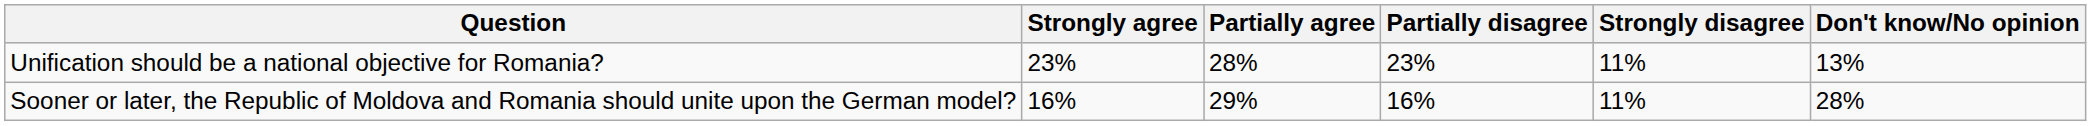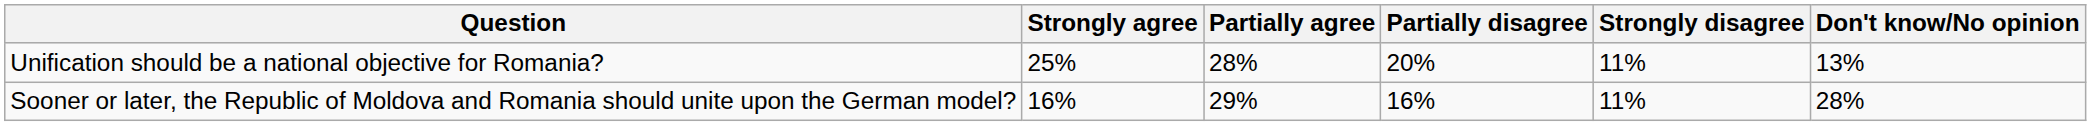Unification should be a national objective for Romania? | Strongly agree: 23% -> 25%
Unification should be a national objective for Romania? | Partially disagree: 23% -> 20%
